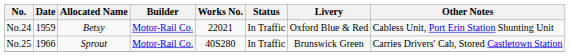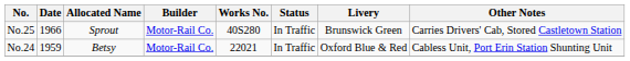rows swapped: No.24 <-> No.25
